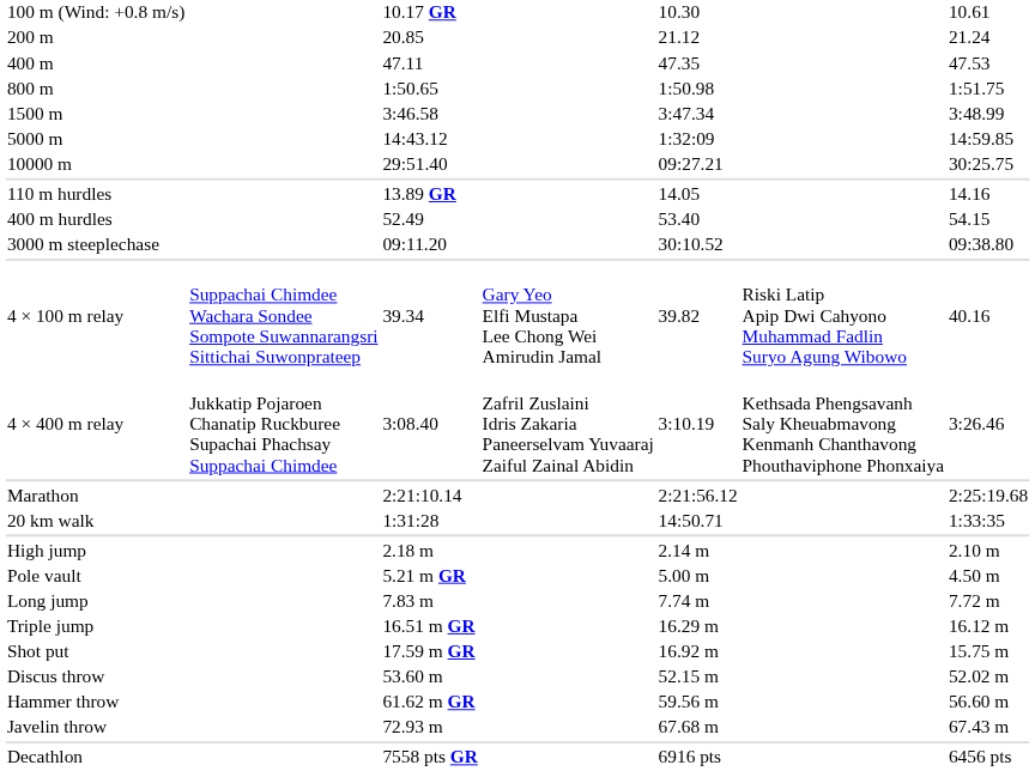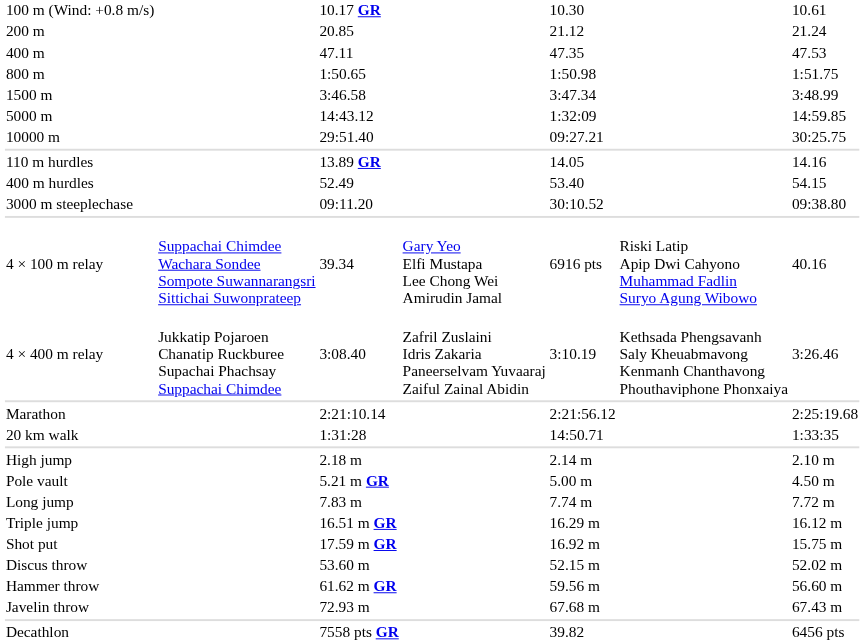4 × 100 m relay | column 5: 39.82 -> 6916 pts
Decathlon | column 5: 6916 pts -> 39.82
